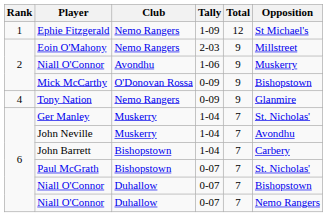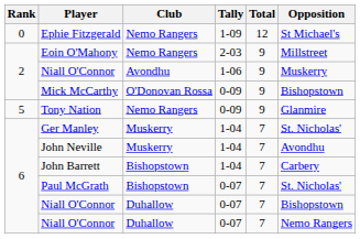Ephie Fitzgerald | Rank: 1 -> 0
Tony Nation | Rank: 4 -> 5
